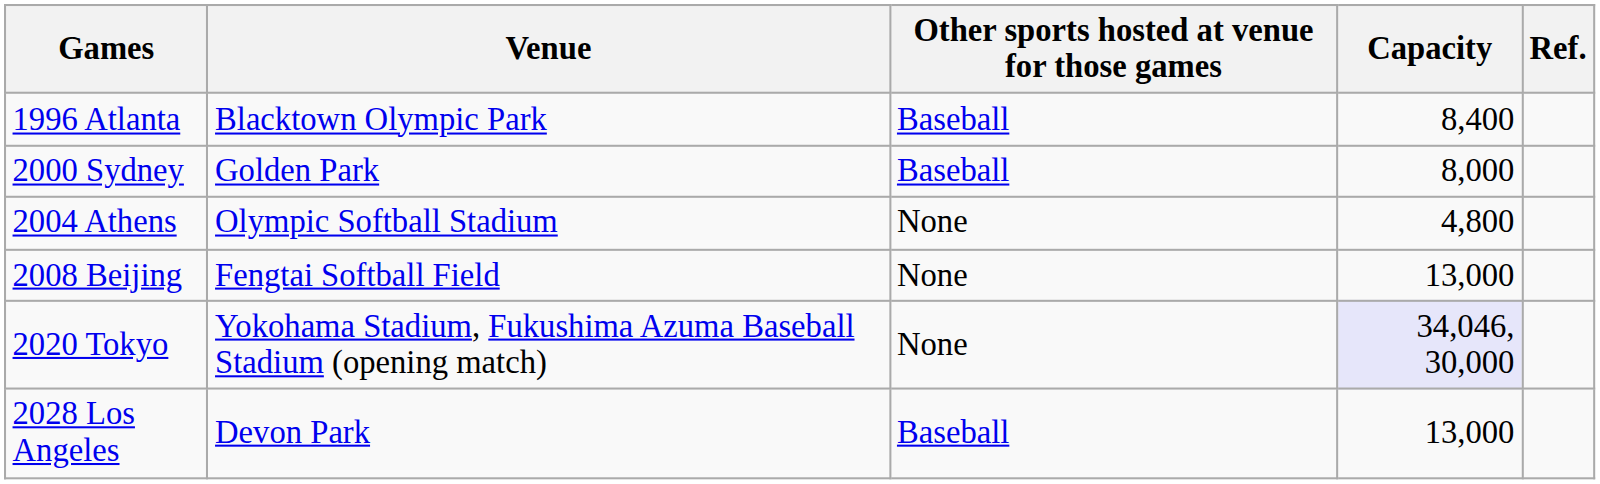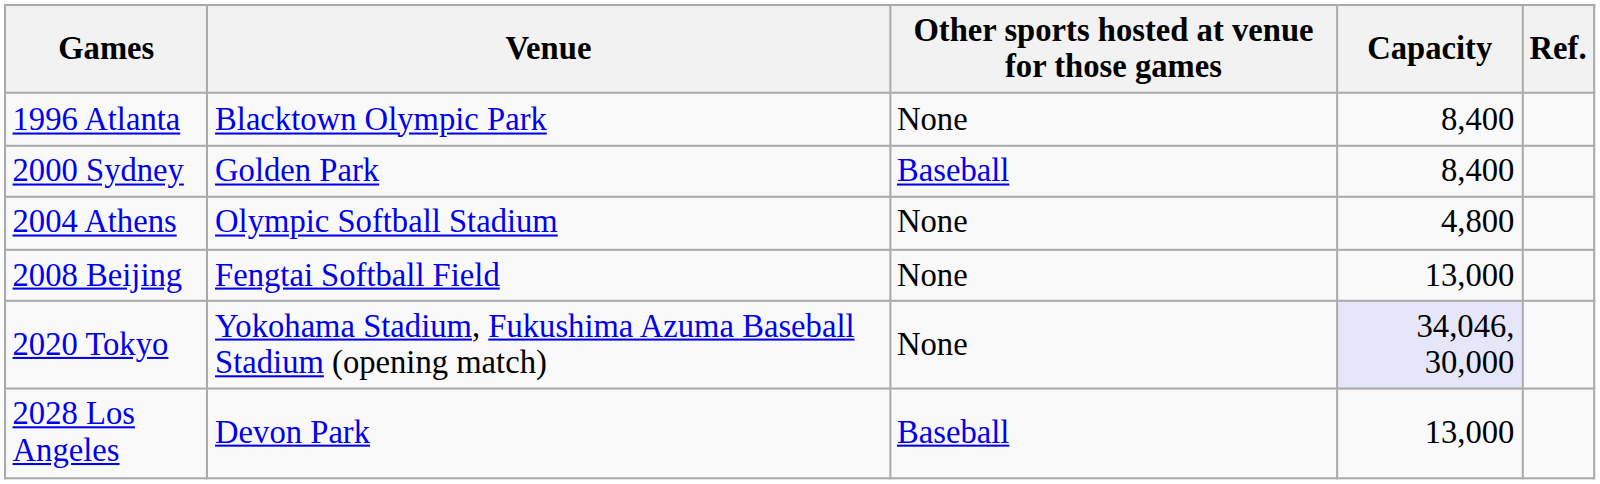1996 Atlanta | Other sports hosted at venue for those games: Baseball -> None
2000 Sydney | Capacity: 8,000 -> 8,400
